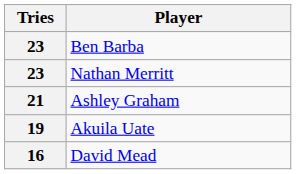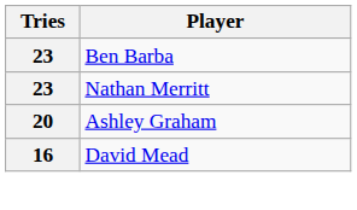Ashley Graham | Tries: 21 -> 20
- row: 19 | Akuila Uate
